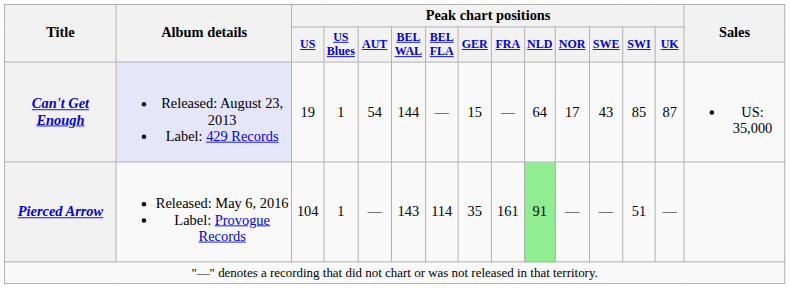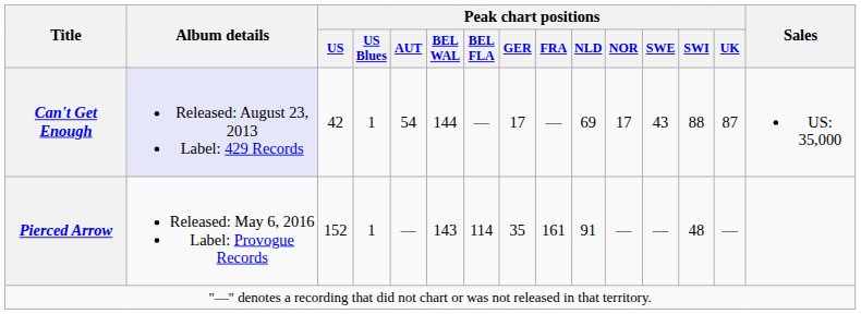Can't Get Enough | Peak chart positions / US: 19 -> 42
Can't Get Enough | Peak chart positions / GER: 15 -> 17
Can't Get Enough | Peak chart positions / NLD: 64 -> 69
Can't Get Enough | Peak chart positions / SWI: 85 -> 88
Pierced Arrow | Peak chart positions / US: 104 -> 152
Pierced Arrow | Peak chart positions / NLD: lightgreen background -> no background
Pierced Arrow | Peak chart positions / SWI: 51 -> 48
